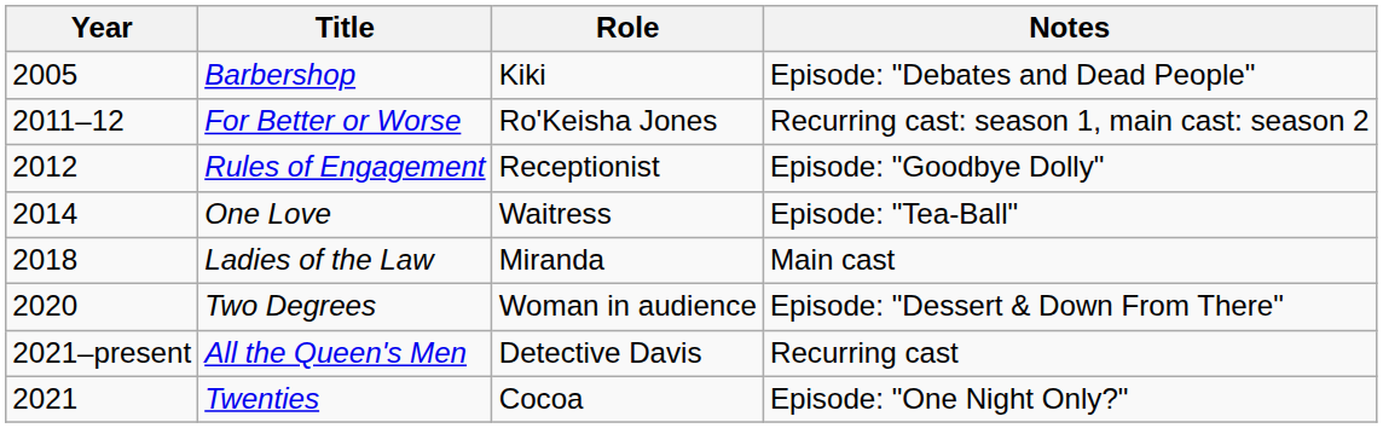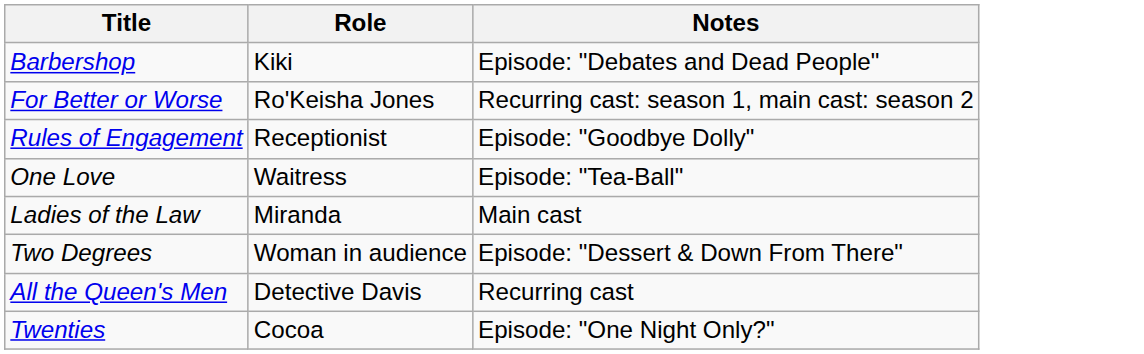- column: Year | 2005 | 2011–12 | 2012 | 2014 | 2018 | 2020 | 2021–present | 2021
